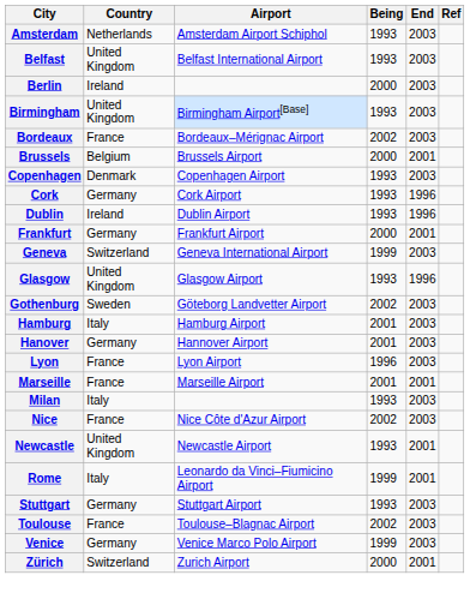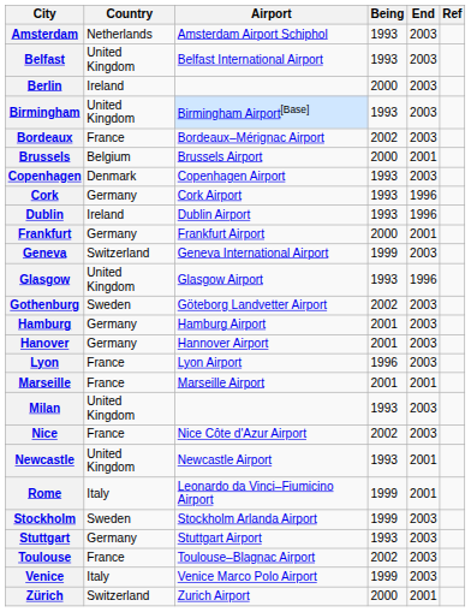Hamburg | Country: Italy -> Germany
Milan | Country: Italy -> United Kingdom
+ row: Stockholm | Sweden | Stockholm Arlanda Airport | 1999 | 2003
Venice | Country: Germany -> Italy
